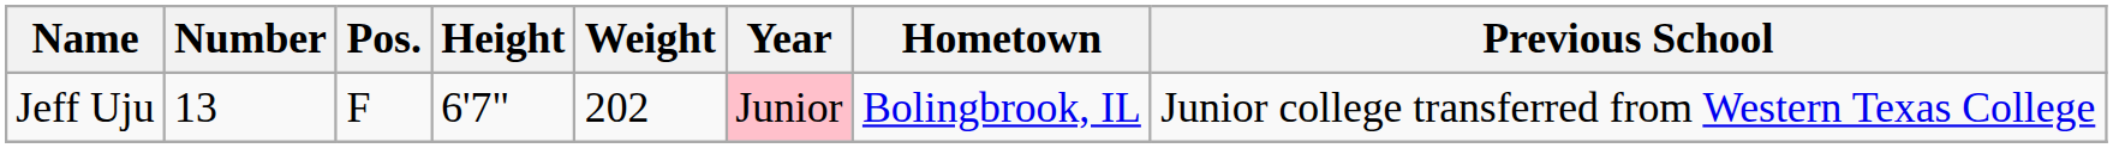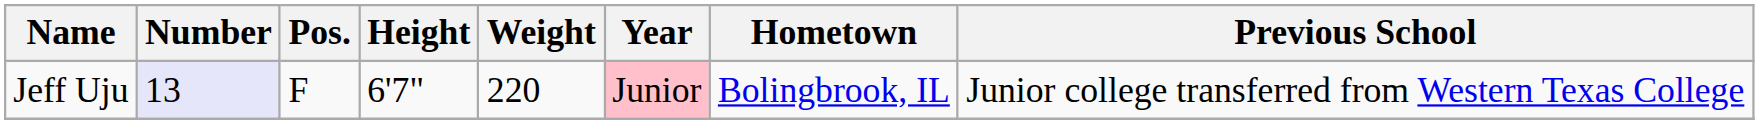Jeff Uju | Number: no background -> lavender background
Jeff Uju | Weight: 202 -> 220
